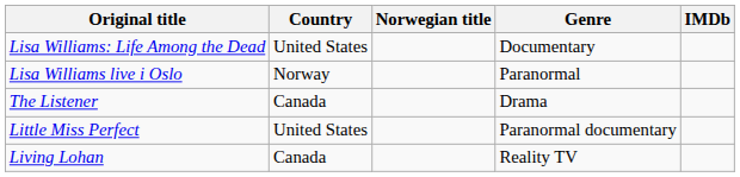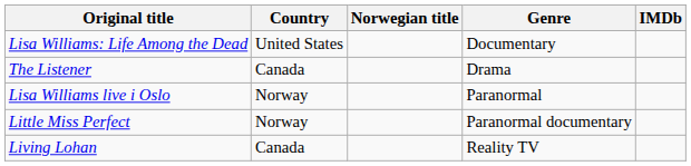rows swapped: Lisa Williams live i Oslo <-> The Listener
Little Miss Perfect | Country: United States -> Norway
